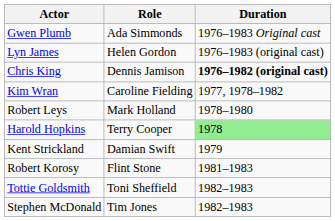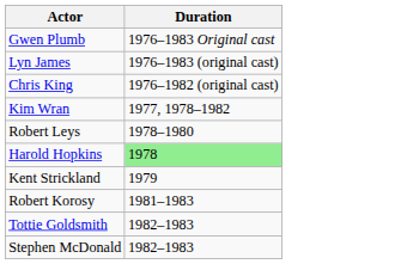- column: Role | Ada Simmonds | Helen Gordon | Dennis Jamison | Caroline Fielding | Mark Holland | Terry Cooper | Damian Swift | Flint Stone | Toni Sheffield | Tim Jones
Chris King | Duration: bold -> normal
